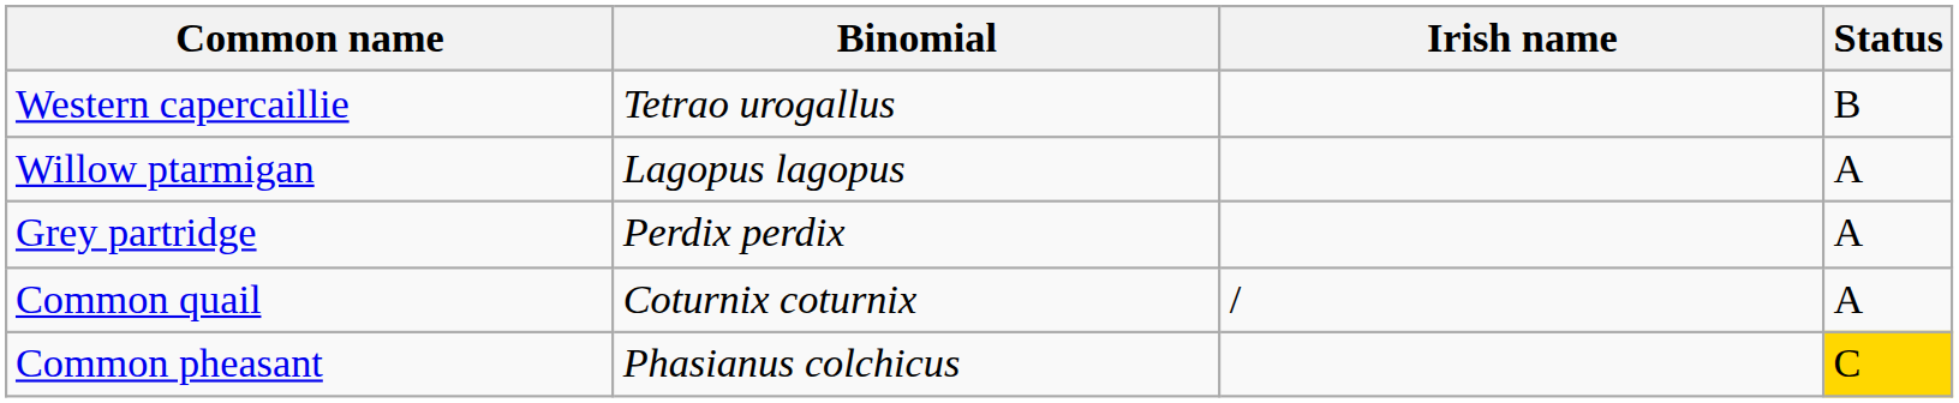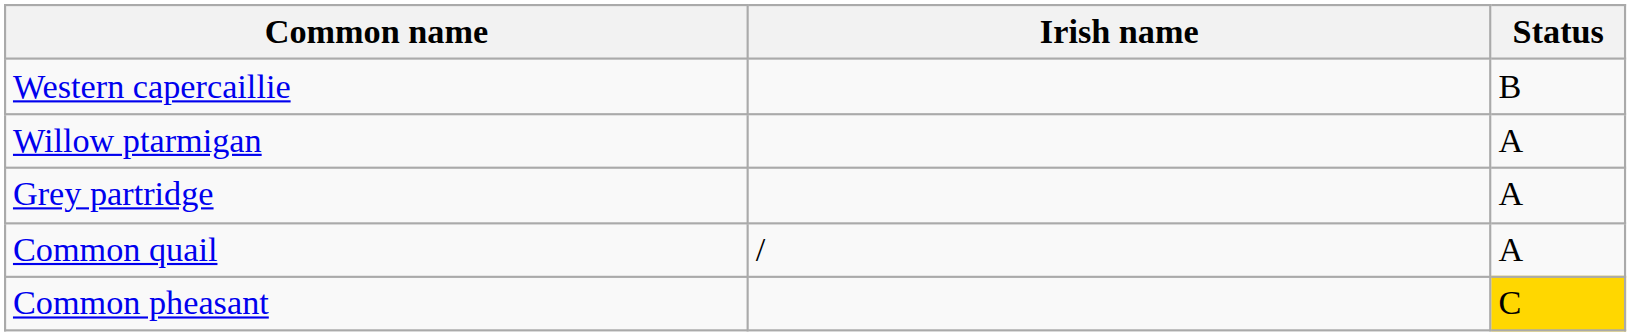- column: Binomial | Tetrao urogallus | Lagopus lagopus | Perdix perdix | Coturnix coturnix | Phasianus colchicus
